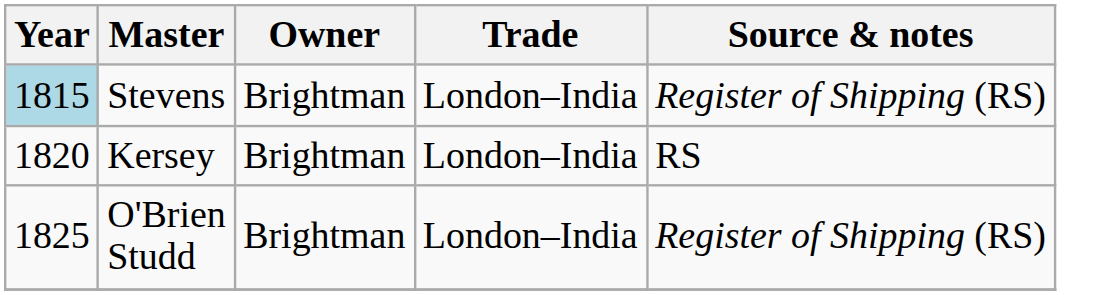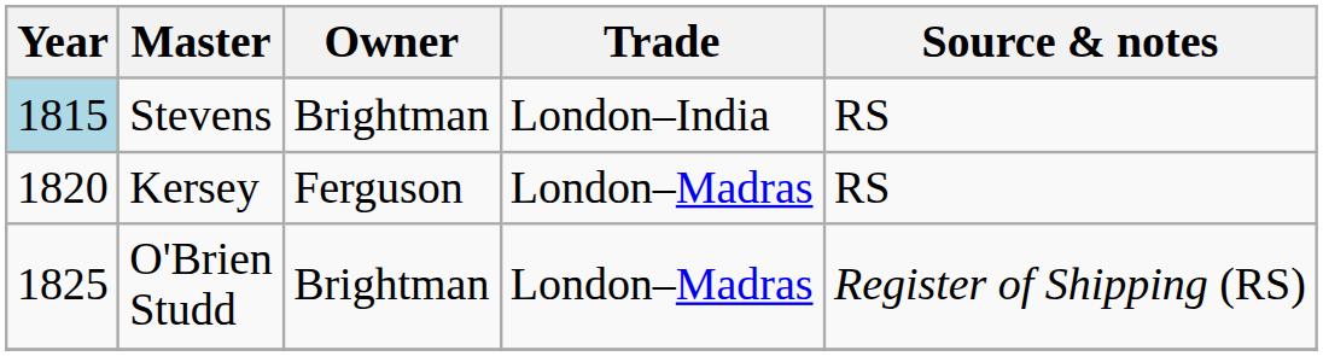Stevens | Source & notes: Register of Shipping (RS) -> RS
Kersey | Owner: Brightman -> Ferguson
Kersey | Trade: London–India -> London–Madras
O'Brien Studd | Trade: London–India -> London–Madras
